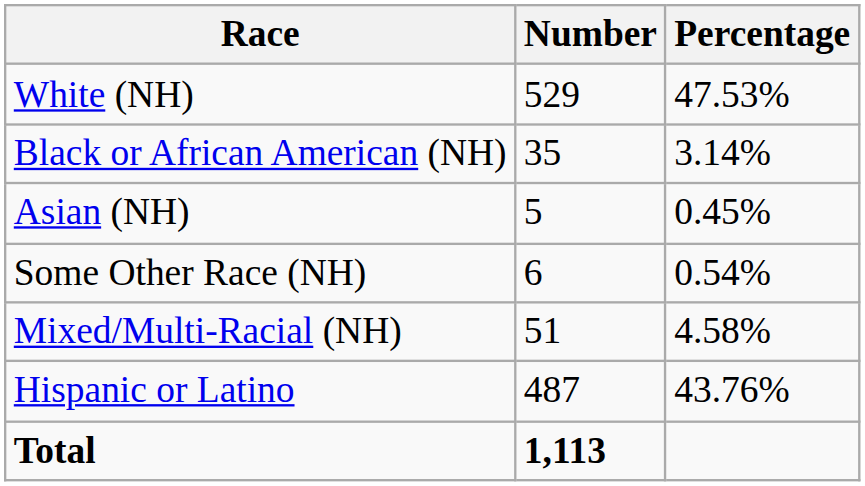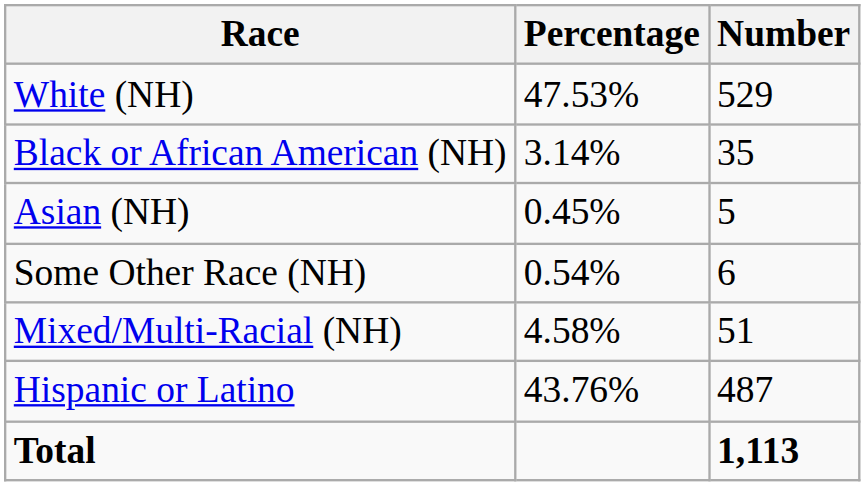columns swapped: Number <-> Percentage
